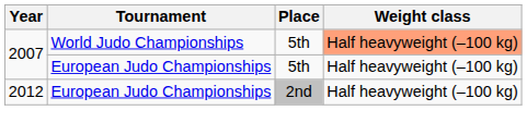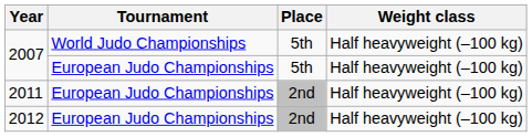2007 / World Judo Championships | Weight class: lightsalmon background -> no background
+ row: 2011 | European Judo Championships | 2nd | Half heavyweight (–100 kg)
